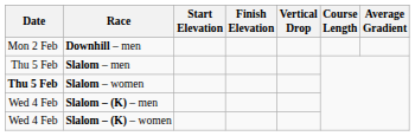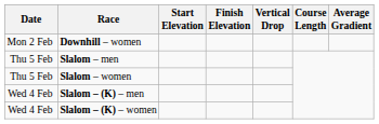- row: Mon 2 Feb | Downhill – men
+ row: Mon 2 Feb | Downhill – women
Slalom – women | Date: bold -> normal
